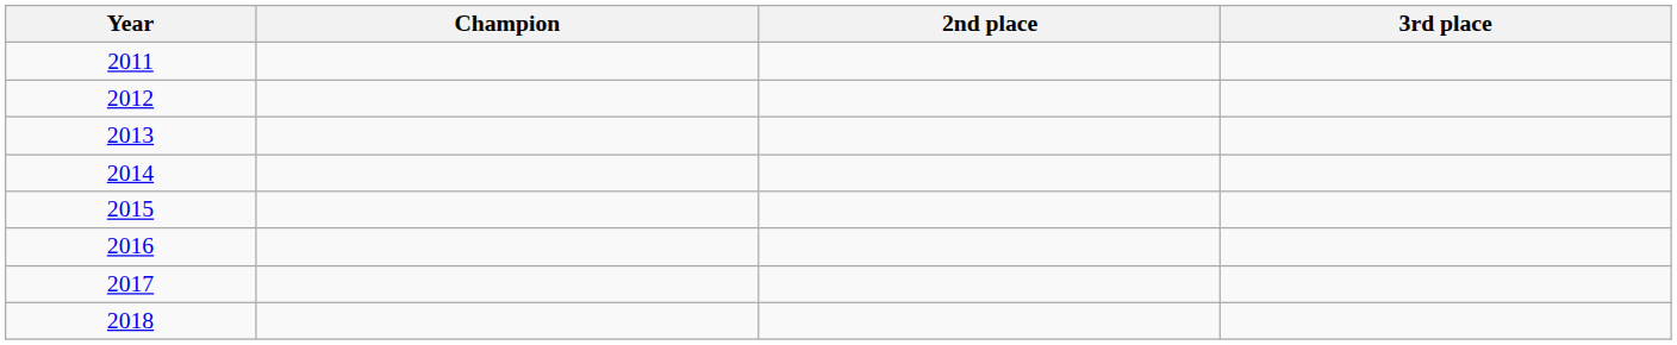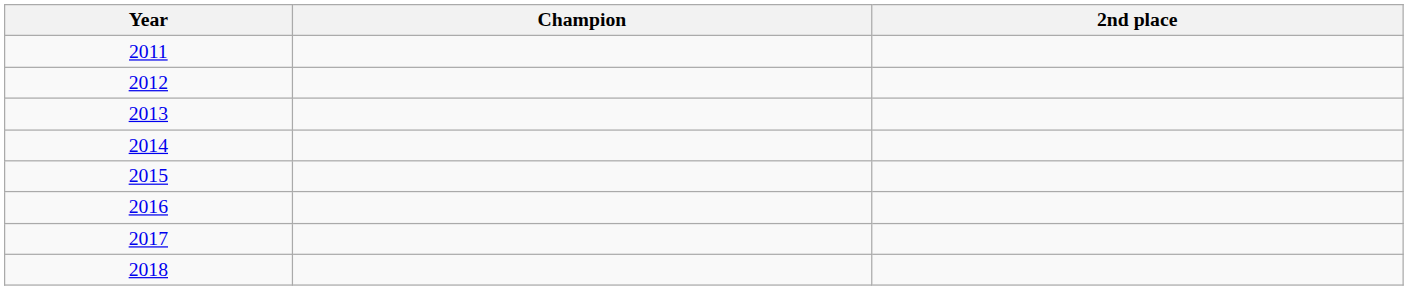- column: 3rd place
